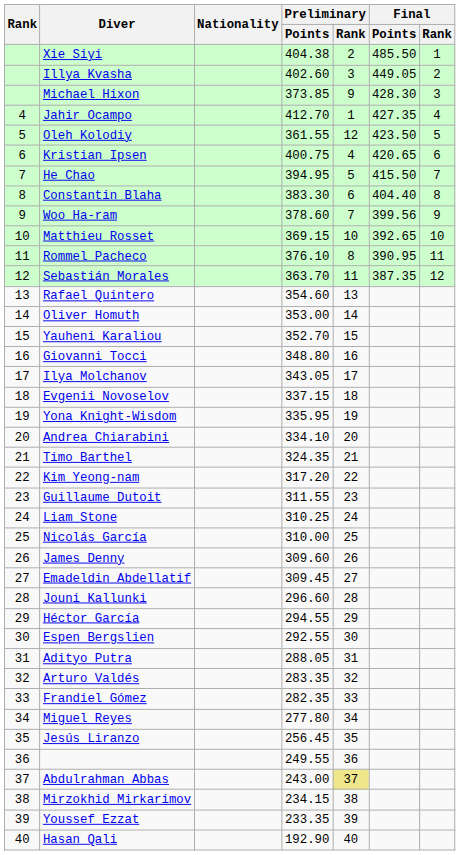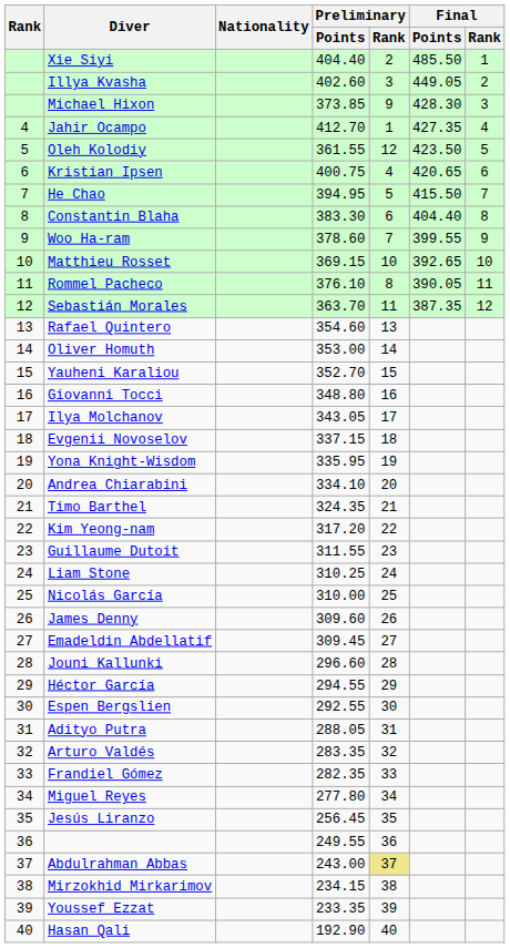Xie Siyi | Preliminary / Points: 404.38 -> 404.40
Woo Ha-ram | Final / Points: 399.56 -> 399.55
Rommel Pacheco | Final / Points: 390.95 -> 390.05
